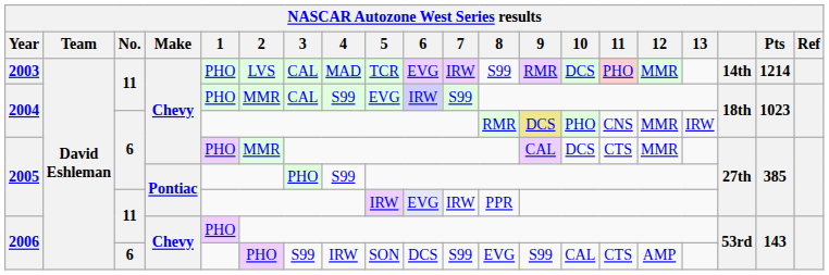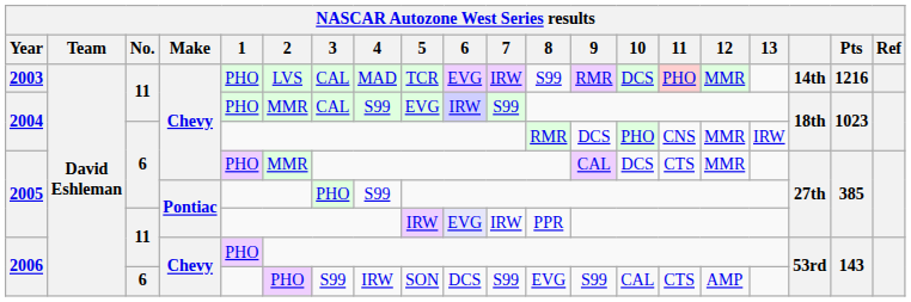2003 | Pts: 1214 -> 1216
2004 / 6 | 9: khaki background -> no background
